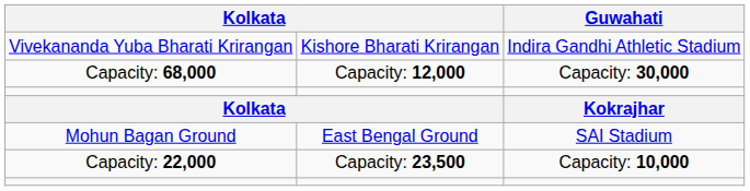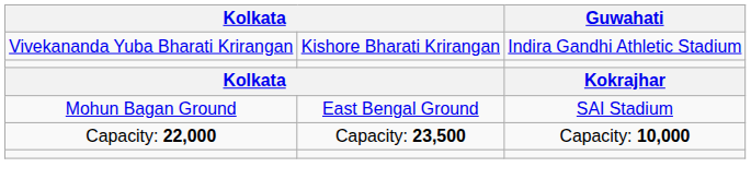- row: Capacity: 68,000 | Capacity: 12,000 | Capacity: 30,000
